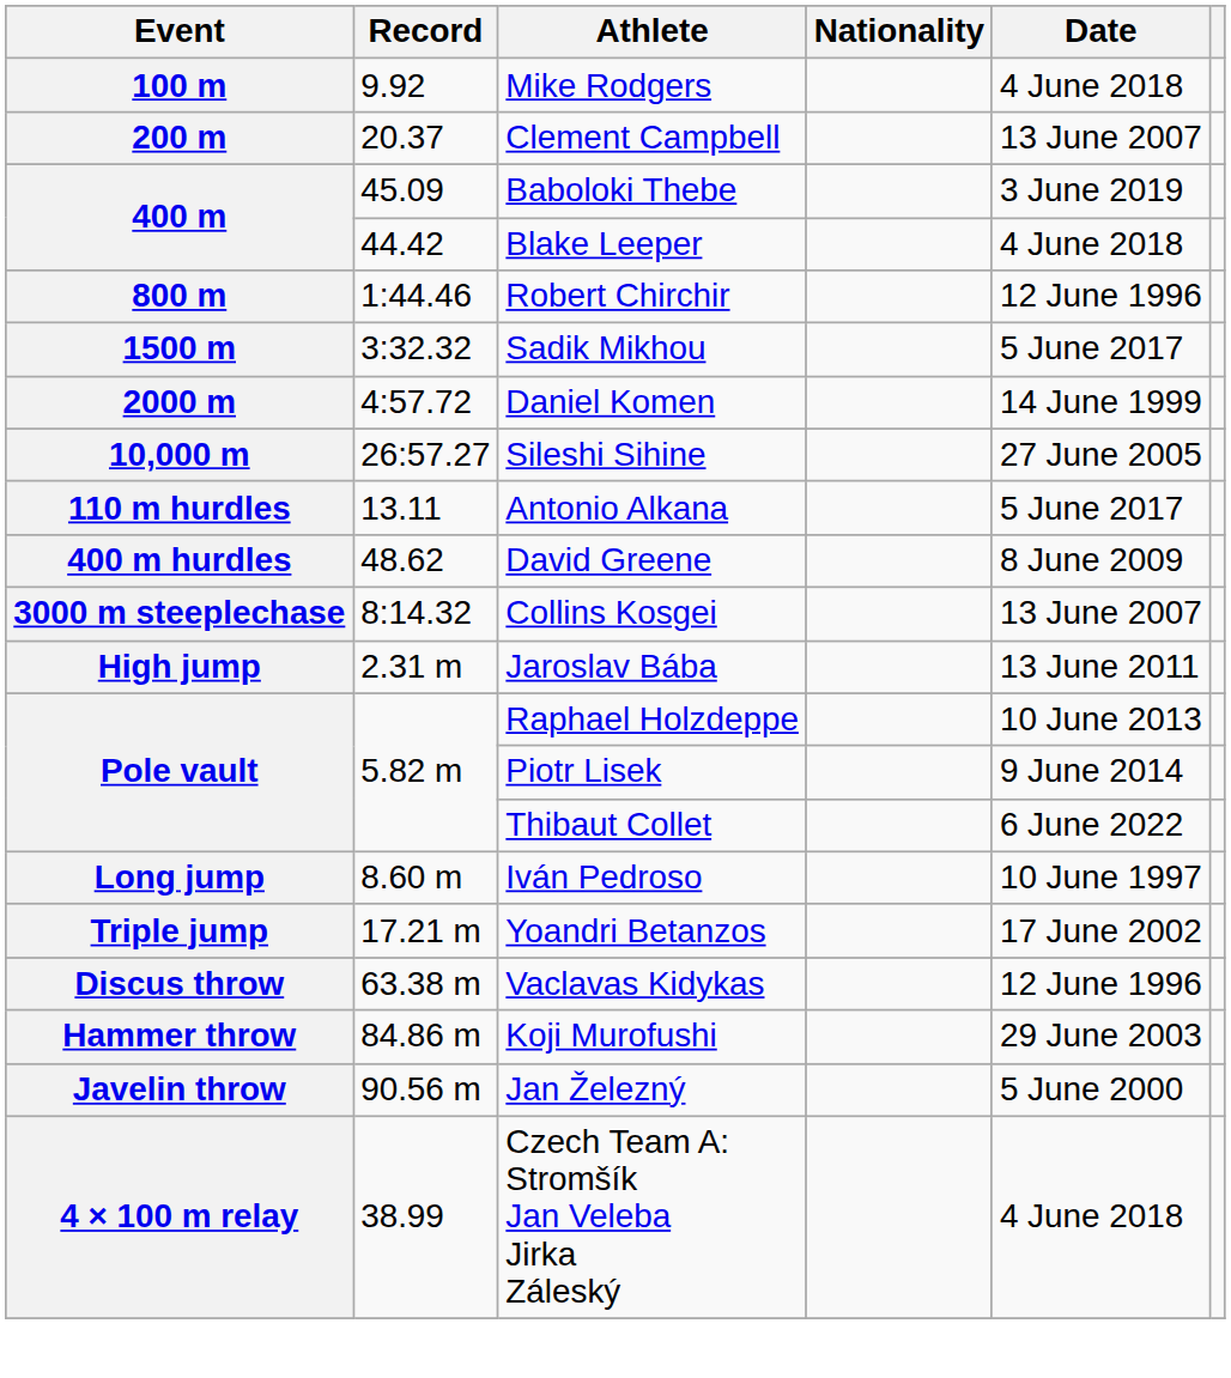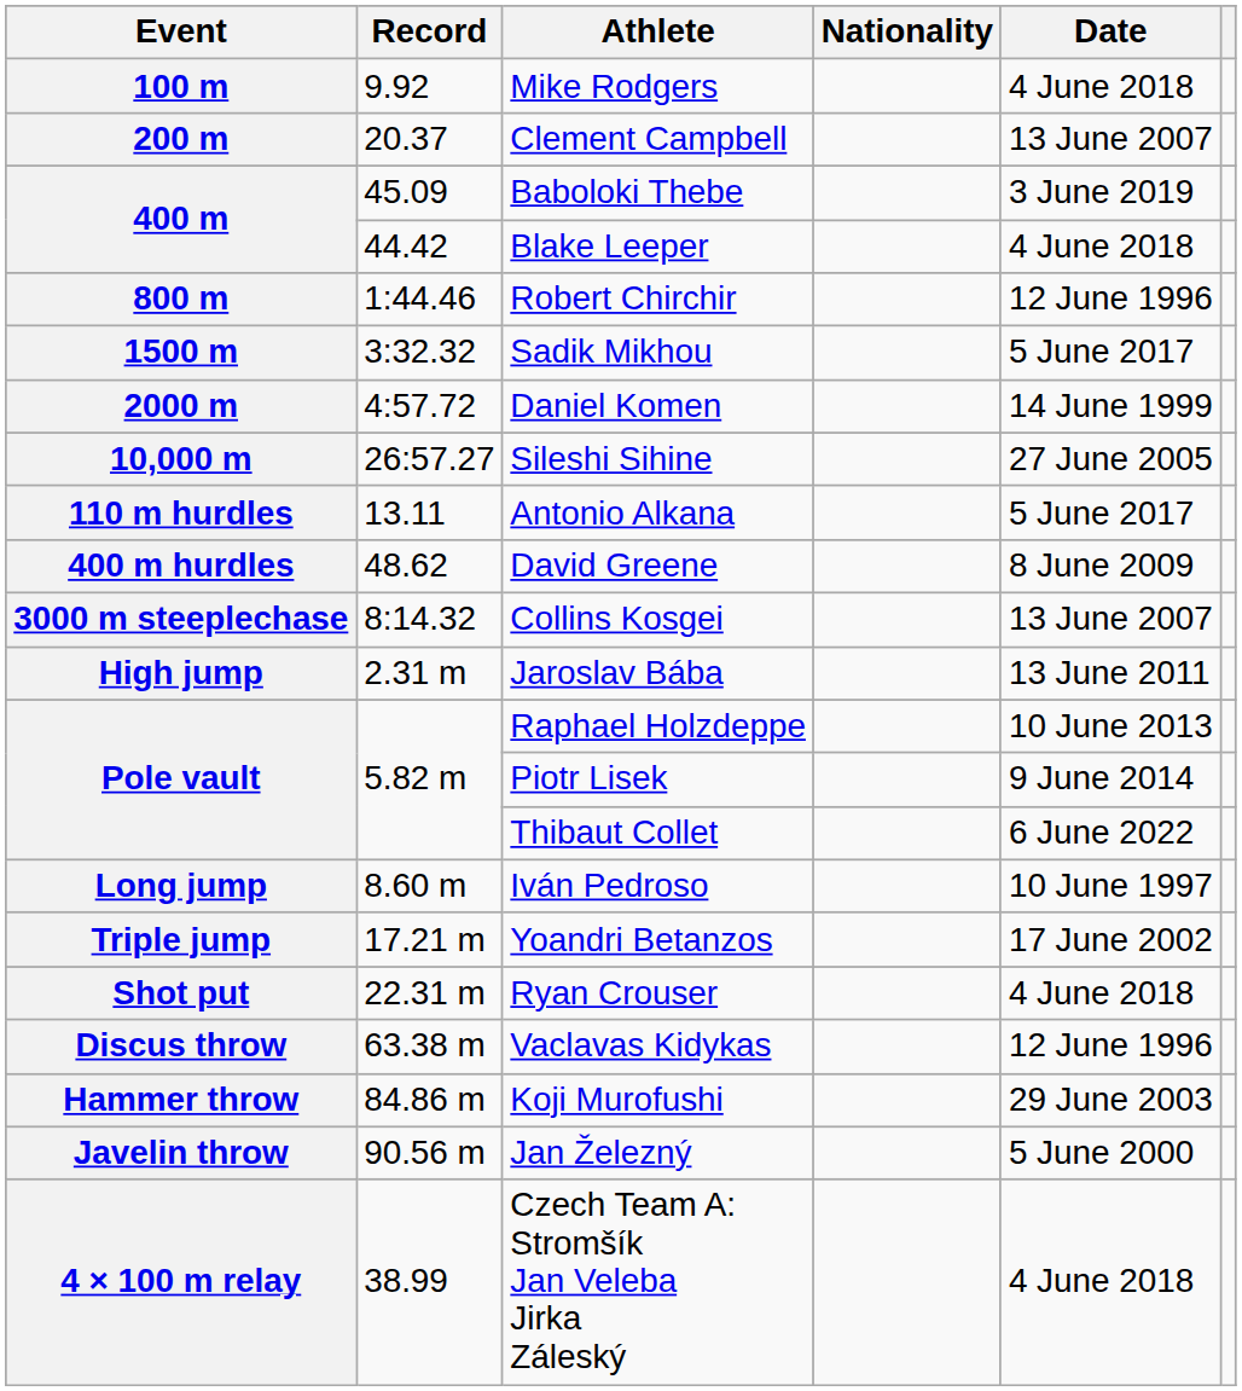+ row: Shot put | 22.31 m | Ryan Crouser | 4 June 2018
